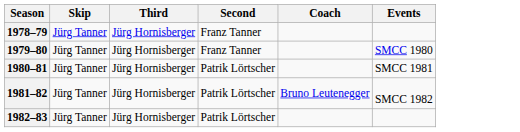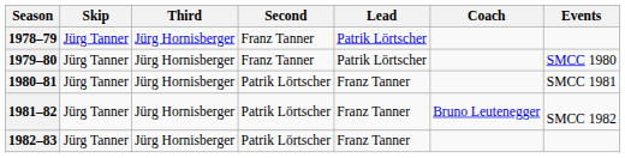+ column: Lead | Patrik Lörtscher | Patrik Lörtscher | Franz Tanner | Franz Tanner | Franz Tanner
